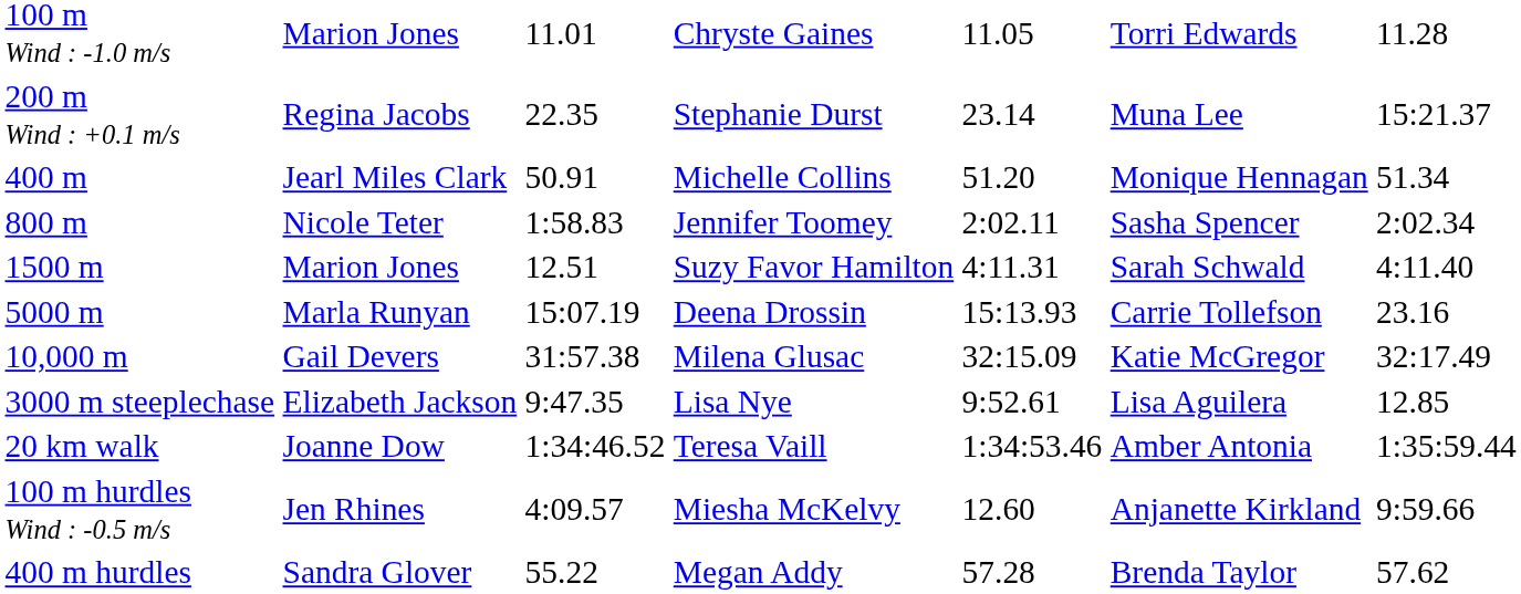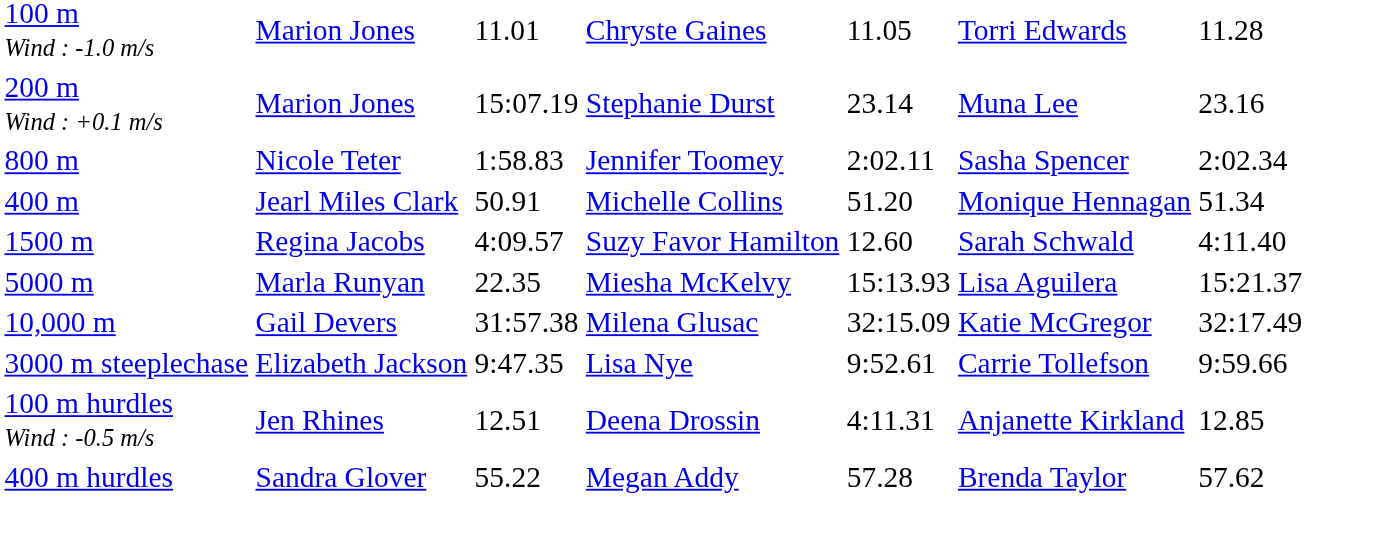200 m Wind : +0.1 m/s | column 2: Regina Jacobs -> Marion Jones
200 m Wind : +0.1 m/s | column 3: 22.35 -> 15:07.19
200 m Wind : +0.1 m/s | column 7: 15:21.37 -> 23.16
rows swapped: 400 m <-> 800 m
1500 m | column 2: Marion Jones -> Regina Jacobs
1500 m | column 3: 12.51 -> 4:09.57
1500 m | column 5: 4:11.31 -> 12.60
5000 m | column 3: 15:07.19 -> 22.35
5000 m | column 4: Deena Drossin -> Miesha McKelvy
5000 m | column 6: Carrie Tollefson -> Lisa Aguilera
5000 m | column 7: 23.16 -> 15:21.37
3000 m steeplechase | column 6: Lisa Aguilera -> Carrie Tollefson
3000 m steeplechase | column 7: 12.85 -> 9:59.66
- row: 20 km walk | Joanne Dow | 1:34:46.52 | Teresa Vaill | 1:34:53.46 | Amber Antonia | 1:35:59.44
100 m hurdles Wind : -0.5 m/s | column 3: 4:09.57 -> 12.51
100 m hurdles Wind : -0.5 m/s | column 4: Miesha McKelvy -> Deena Drossin
100 m hurdles Wind : -0.5 m/s | column 5: 12.60 -> 4:11.31
100 m hurdles Wind : -0.5 m/s | column 7: 9:59.66 -> 12.85
